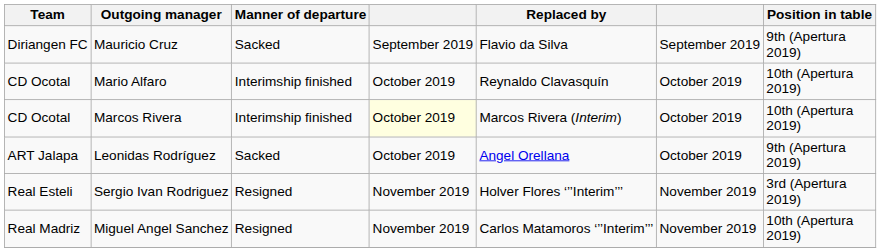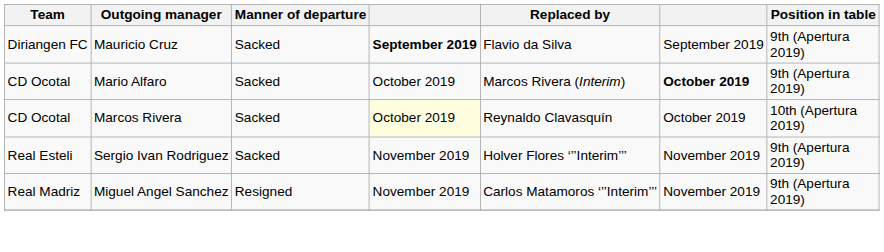Mauricio Cruz | column 4: normal -> bold
Mario Alfaro | Manner of departure: Interimship finished -> Sacked
Mario Alfaro | Replaced by: Reynaldo Clavasquín -> Marcos Rivera (Interim)
Mario Alfaro | column 6: normal -> bold
Mario Alfaro | Position in table: 10th (Apertura 2019) -> 9th (Apertura 2019)
Marcos Rivera | Manner of departure: Interimship finished -> Sacked
Marcos Rivera | Replaced by: Marcos Rivera (Interim) -> Reynaldo Clavasquín
- row: ART Jalapa | Leonidas Rodríguez | Sacked | October 2019 | Angel Orellana | October 2019 | 9th (Apertura 2019)
Sergio Ivan Rodriguez | Manner of departure: Resigned -> Sacked
Sergio Ivan Rodriguez | Position in table: 3rd (Apertura 2019) -> 9th (Apertura 2019)
Miguel Angel Sanchez | Position in table: 10th (Apertura 2019) -> 9th (Apertura 2019)
